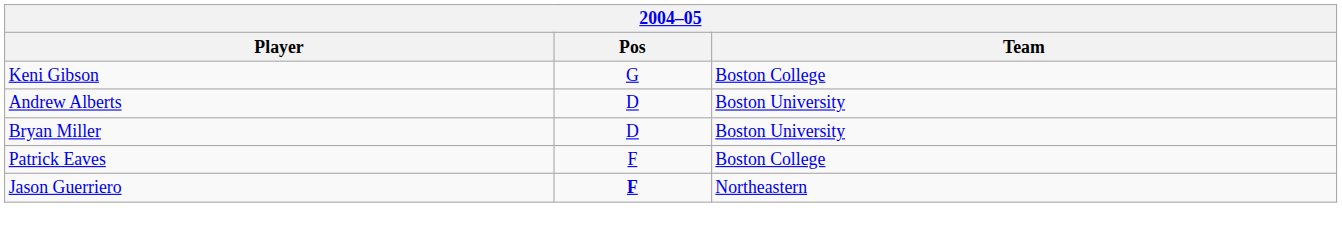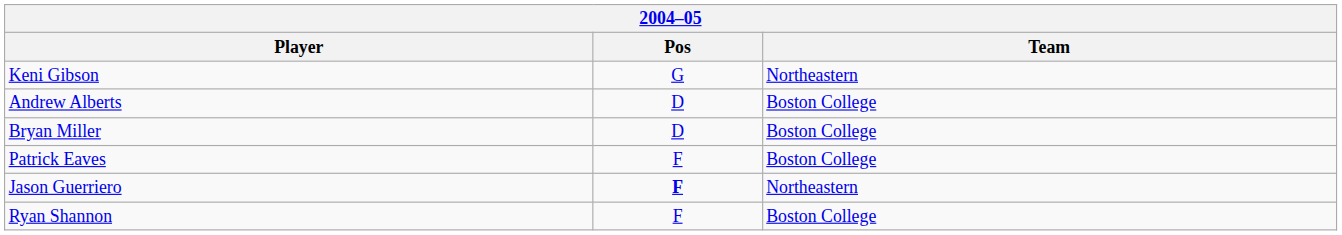Keni Gibson | Team: Boston College -> Northeastern
Andrew Alberts | Team: Boston University -> Boston College
Bryan Miller | Team: Boston University -> Boston College
+ row: Ryan Shannon | F | Boston College
